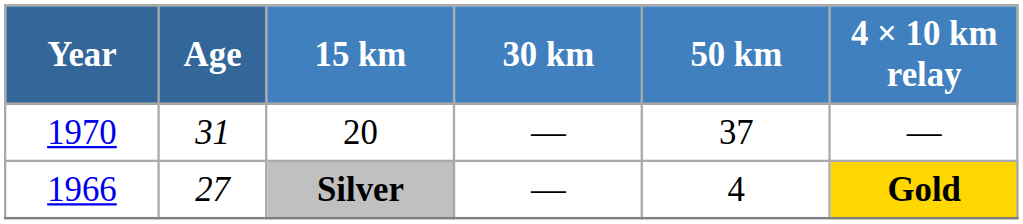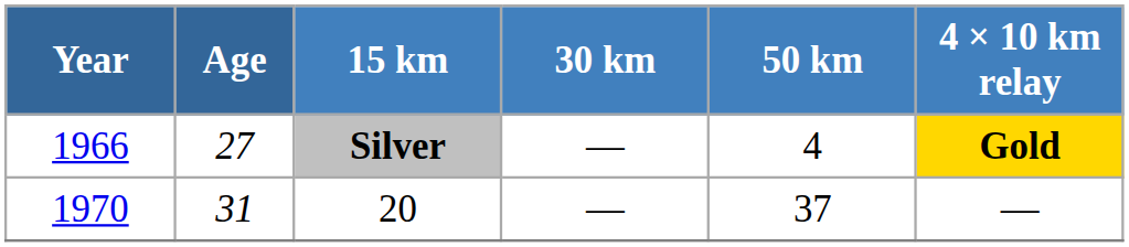rows swapped: Silver <-> 20
